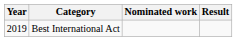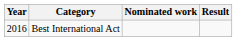Best International Act | Year: 2019 -> 2016
